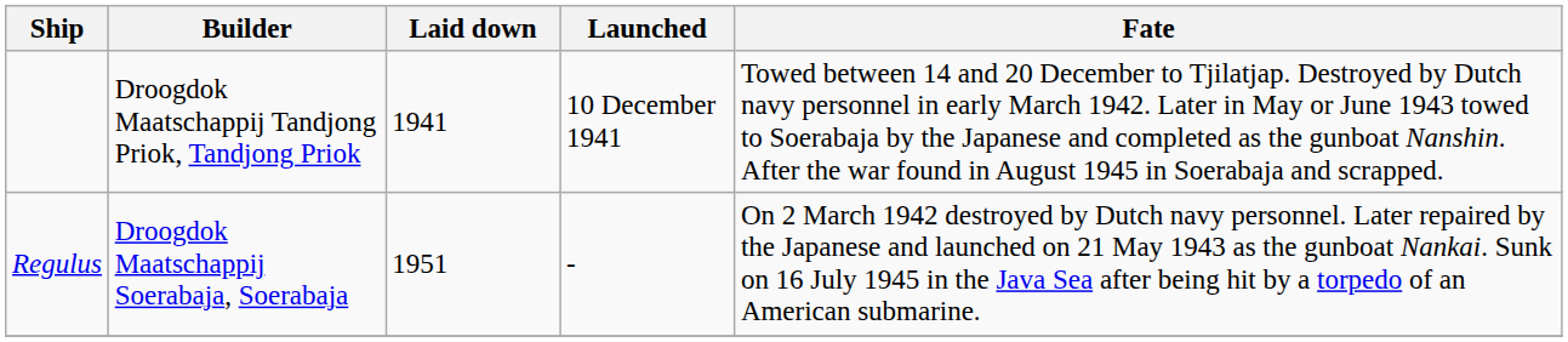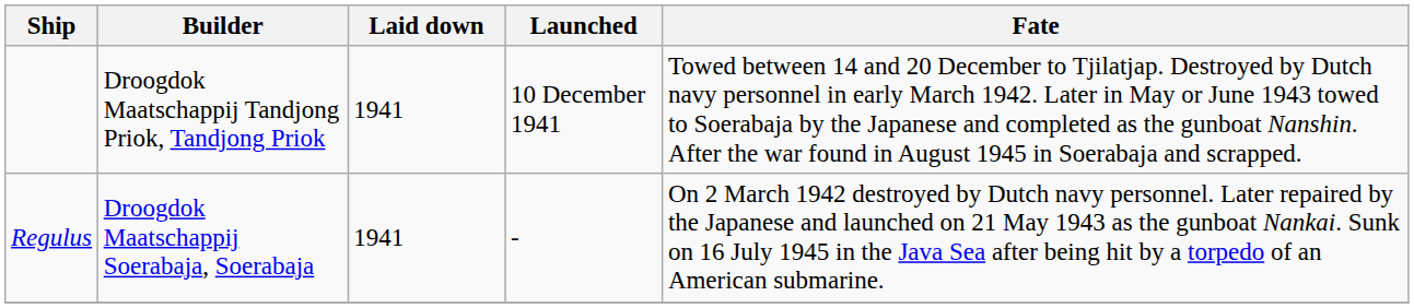Regulus | Laid down: 1951 -> 1941
